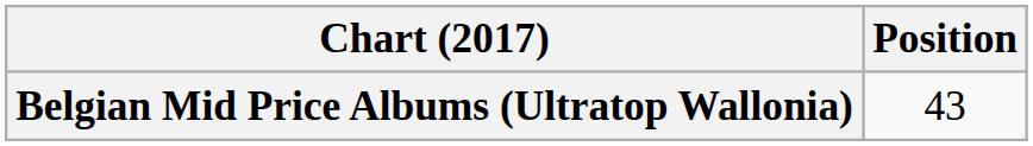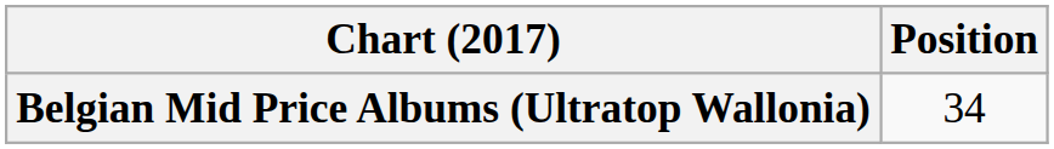Belgian Mid Price Albums (Ultratop Wallonia) | Position: 43 -> 34
